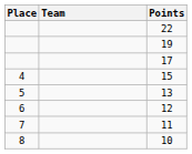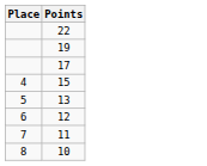- column: Team
